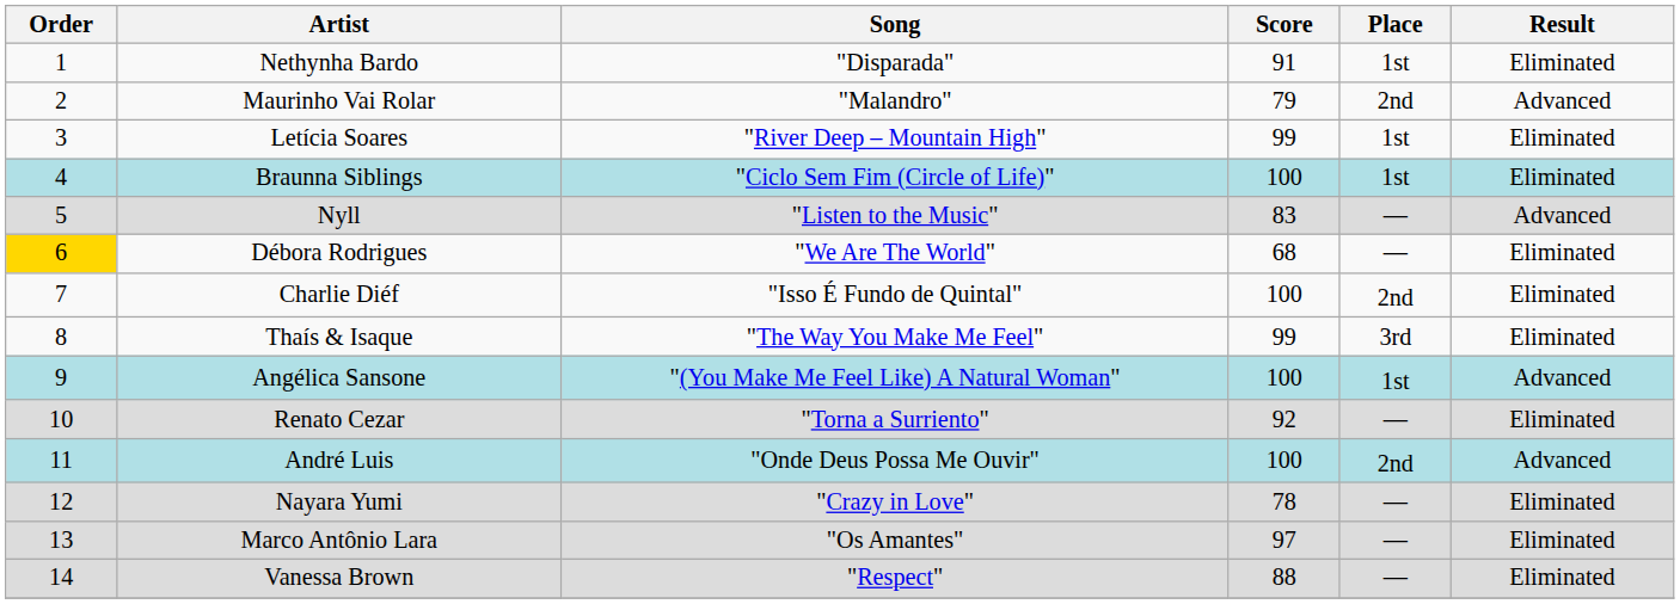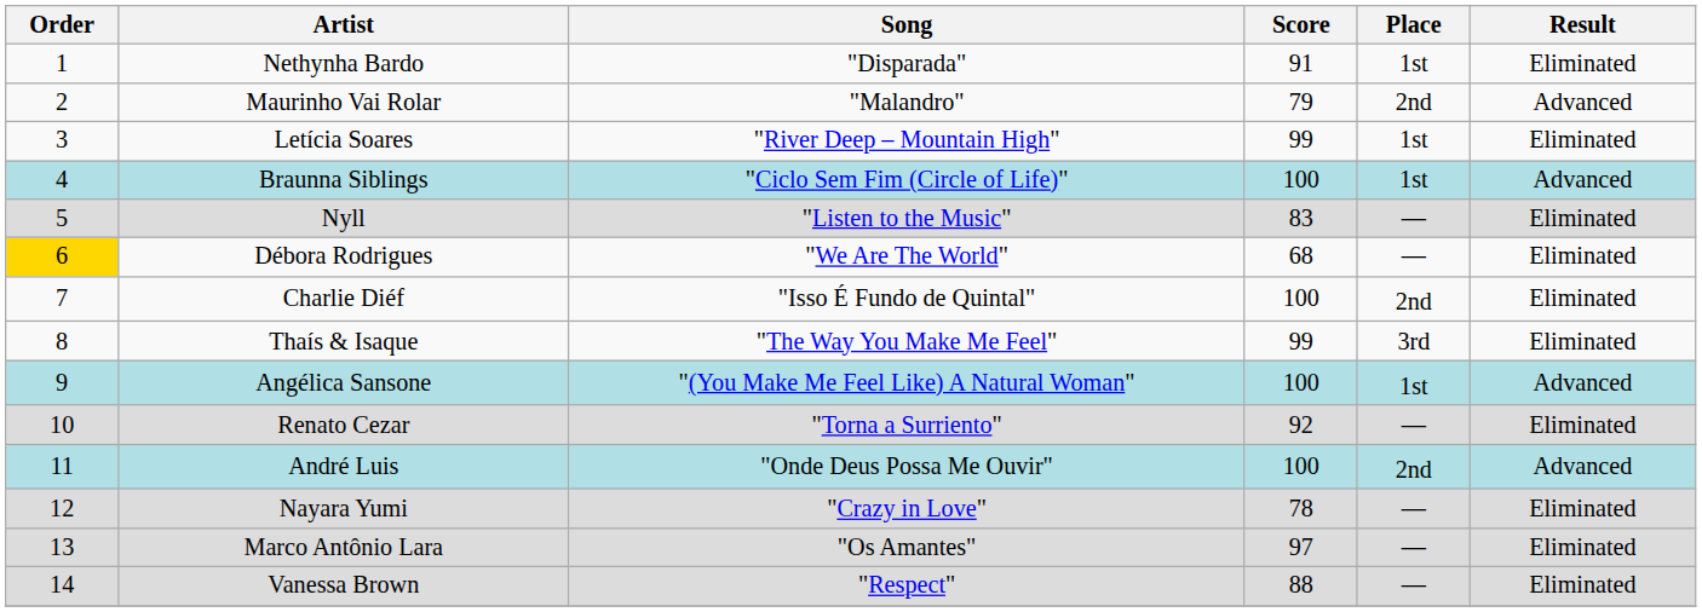Braunna Siblings | Result: Eliminated -> Advanced
Nyll | Result: Advanced -> Eliminated
